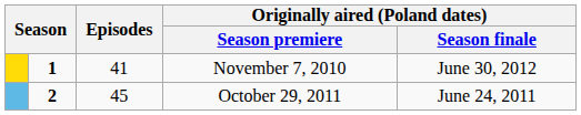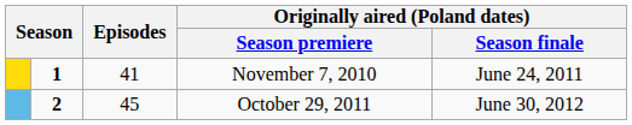November 7, 2010 | Originally aired (Poland dates) / Season finale: June 30, 2012 -> June 24, 2011
October 29, 2011 | Originally aired (Poland dates) / Season finale: June 24, 2011 -> June 30, 2012
